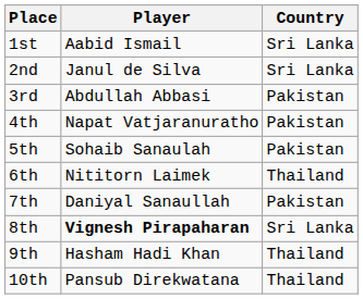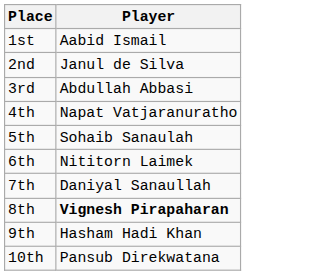- column: Country | Sri Lanka | Sri Lanka | Pakistan | Pakistan | Pakistan | Thailand | Pakistan | Sri Lanka | Thailand | Thailand
